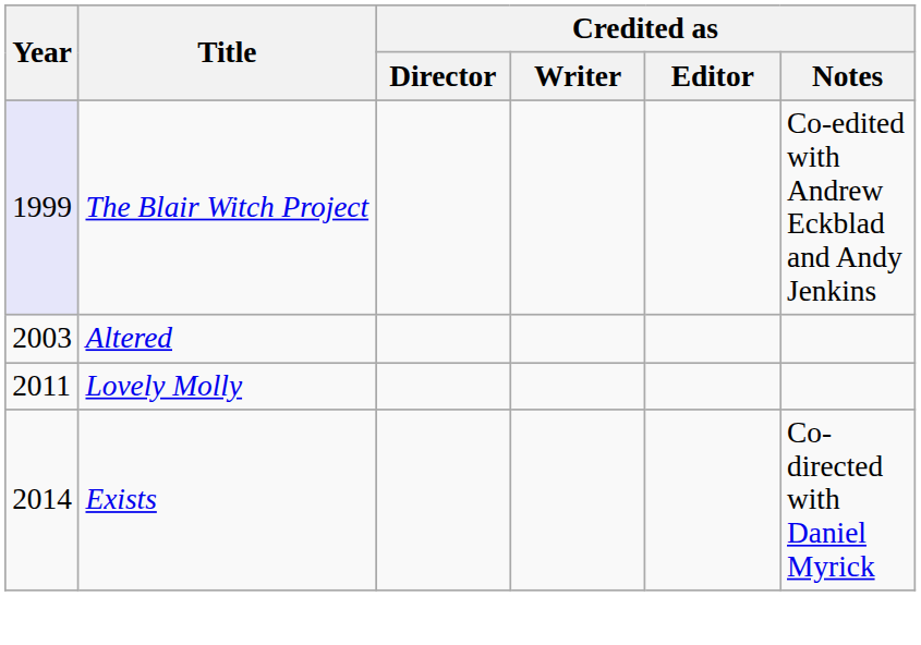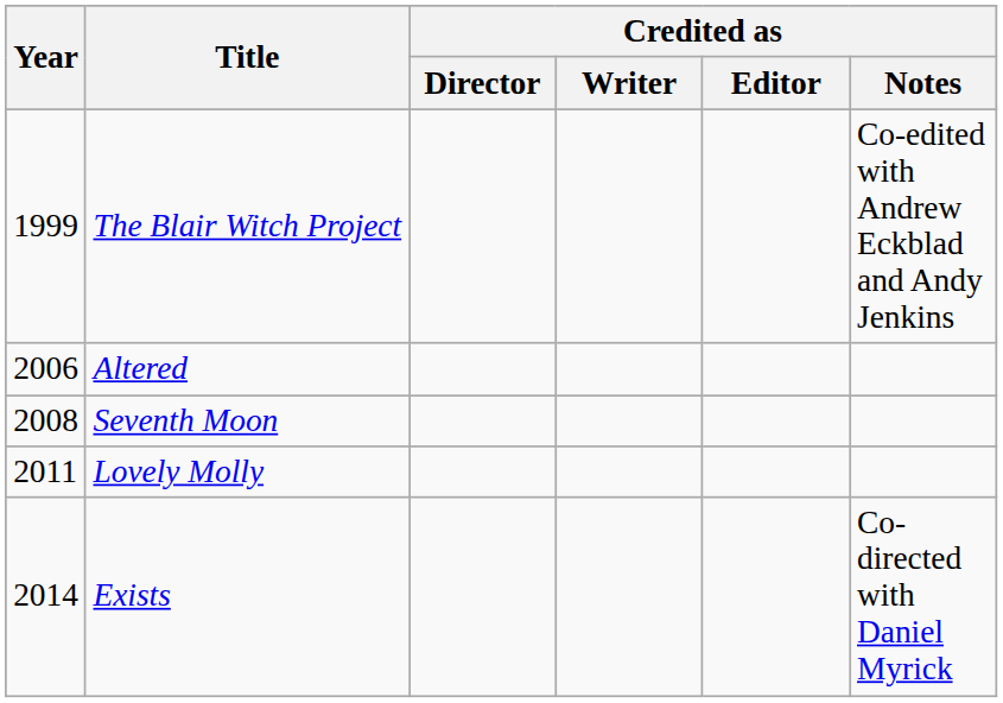The Blair Witch Project | Year: lavender background -> no background
Altered | Year: 2003 -> 2006
+ row: 2008 | Seventh Moon
